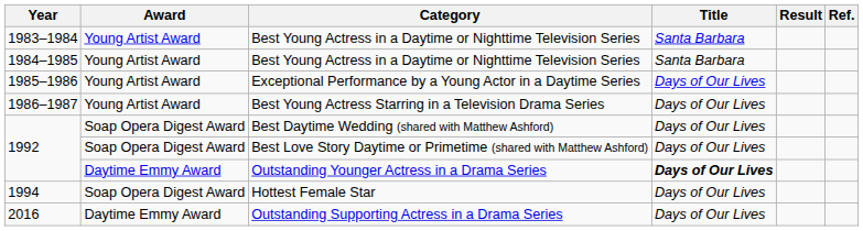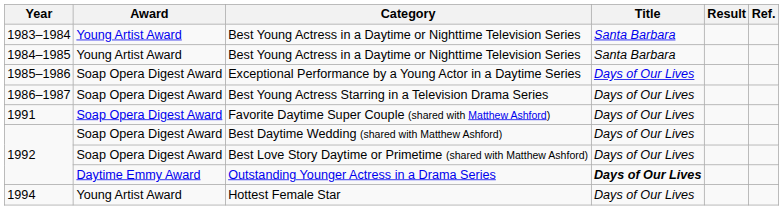Exceptional Performance by a Young Actor in a Daytime Series | Award: Young Artist Award -> Soap Opera Digest Award
Best Young Actress Starring in a Television Drama Series | Award: Young Artist Award -> Soap Opera Digest Award
+ row: 1991 | Soap Opera Digest Award | Favorite Daytime Super Couple (shared with Matthew Ashford) | Days of Our Lives
Hottest Female Star | Award: Soap Opera Digest Award -> Young Artist Award
- row: 2016 | Daytime Emmy Award | Outstanding Supporting Actress in a Drama Series | Days of Our Lives
